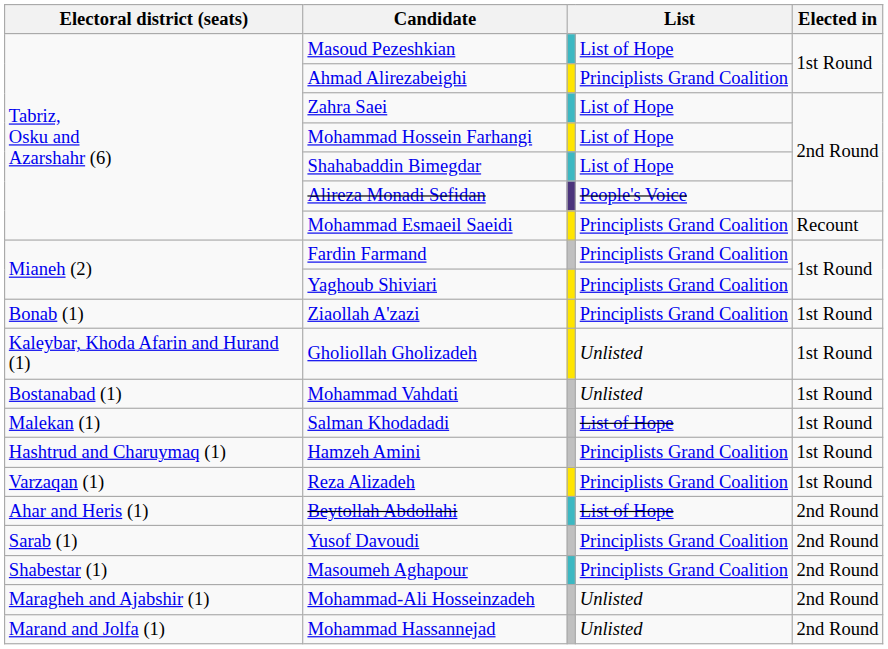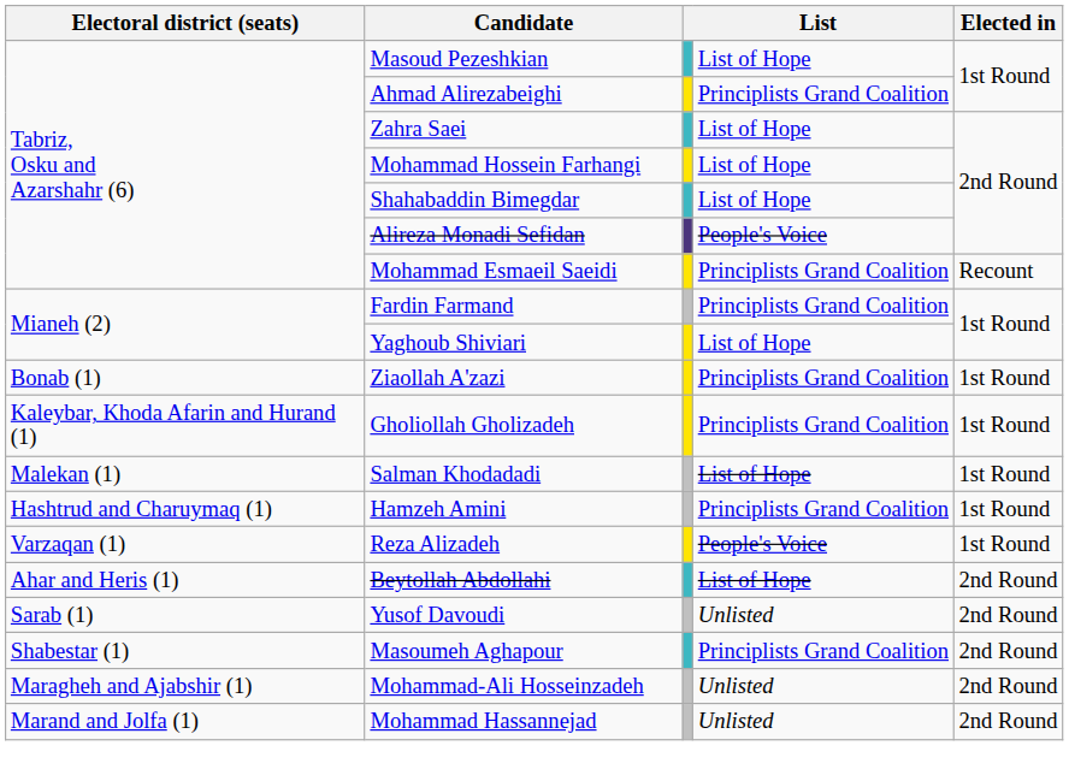Yaghoub Shiviari | column 4: Principlists Grand Coalition -> List of Hope
Gholiollah Gholizadeh | column 4: Unlisted -> Principlists Grand Coalition
- row: Bostanabad (1) | Mohammad Vahdati | Unlisted | 1st Round
Reza Alizadeh | column 4: Principlists Grand Coalition -> People's Voice
Yusof Davoudi | column 4: Principlists Grand Coalition -> Unlisted
